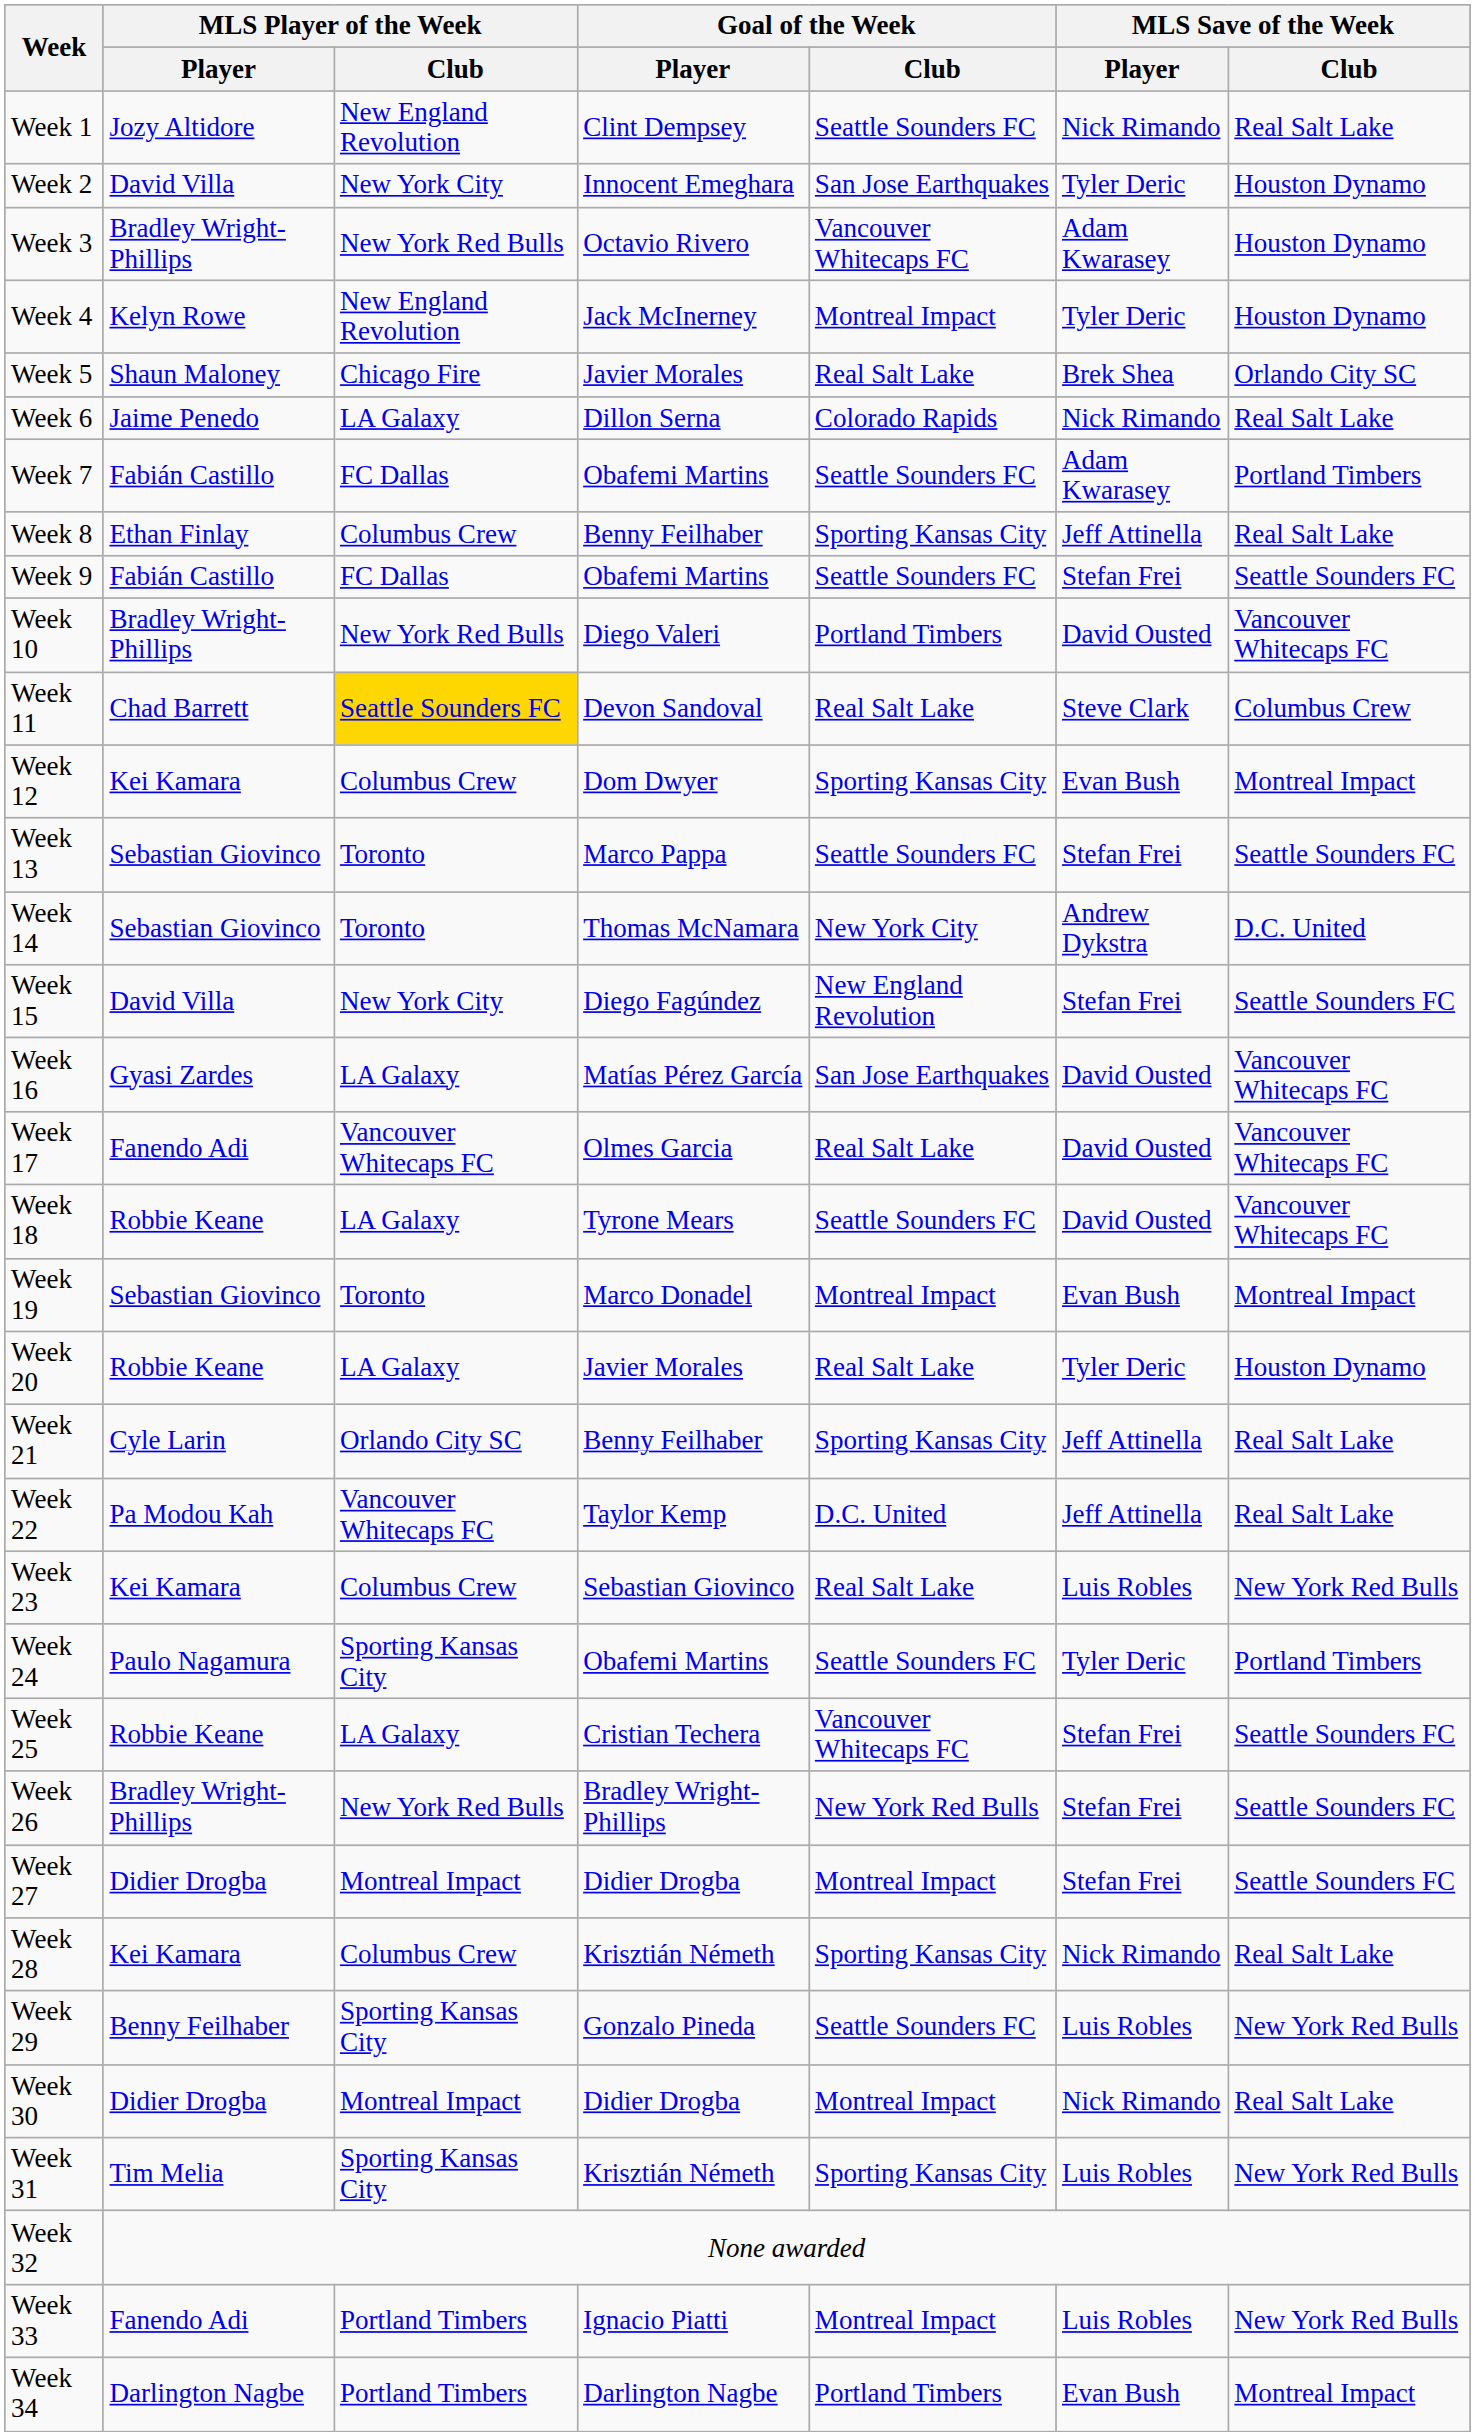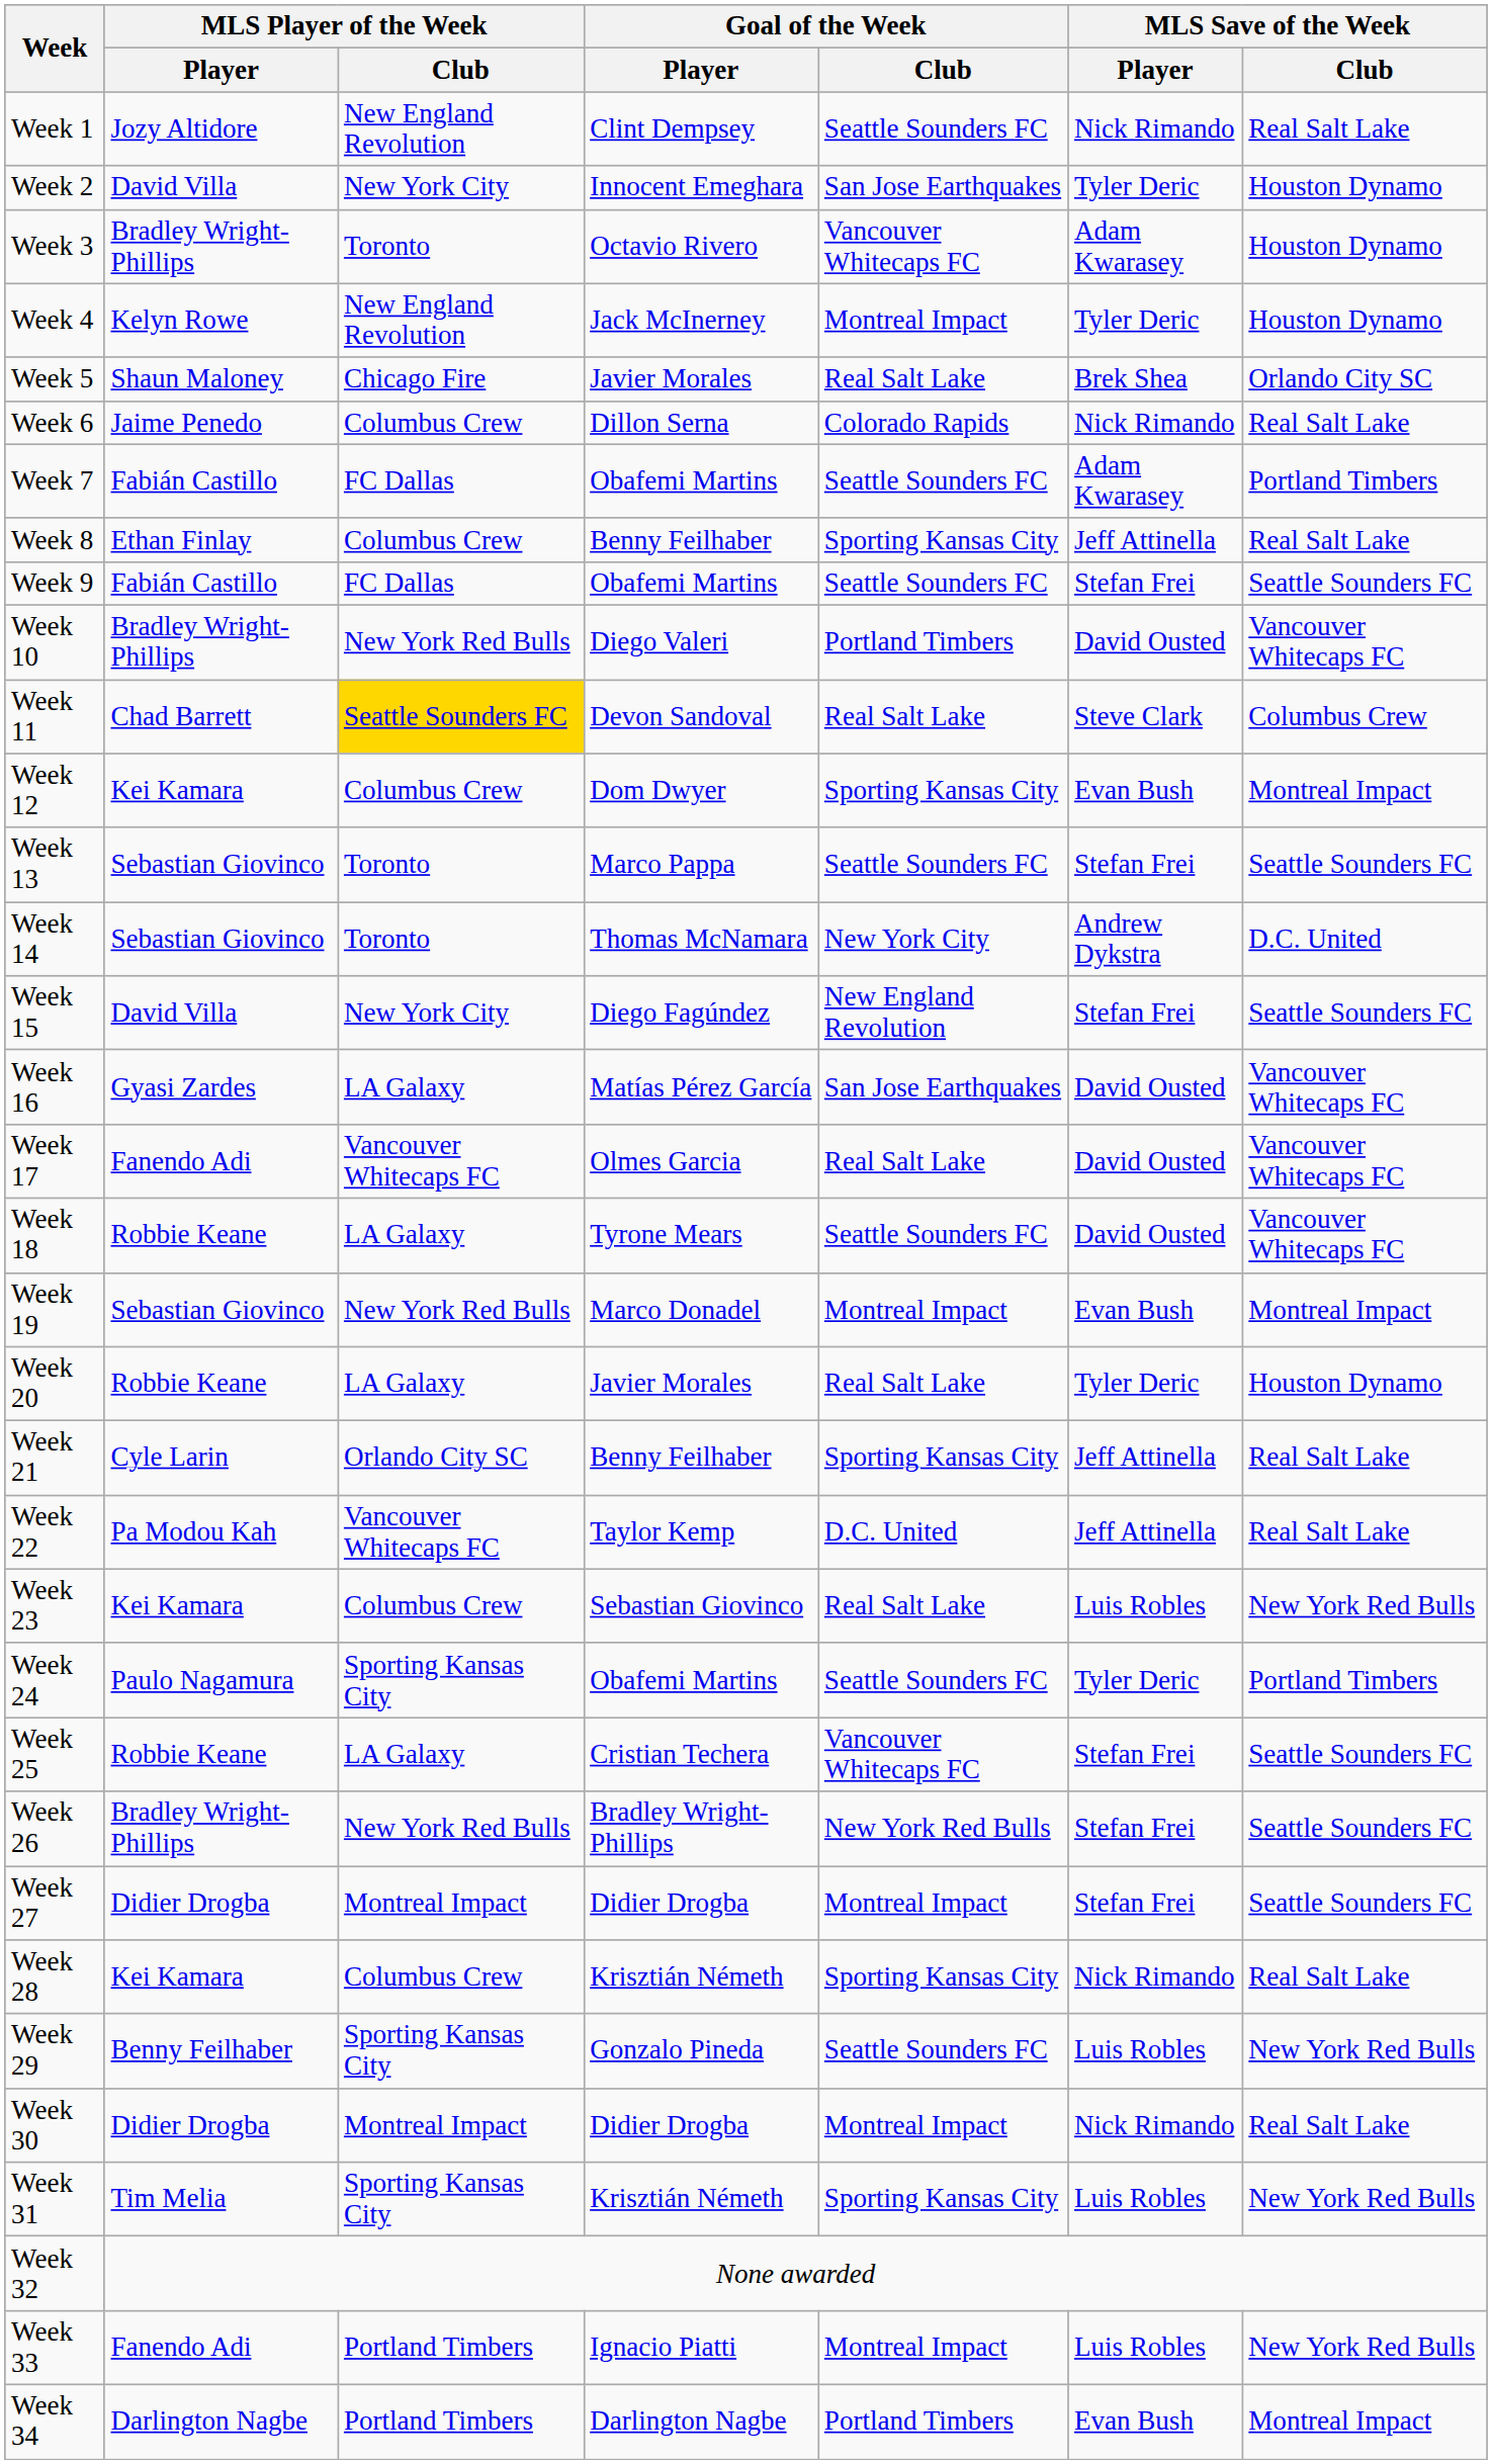Week 3 | MLS Player of the Week / Club: New York Red Bulls -> Toronto
Week 6 | MLS Player of the Week / Club: LA Galaxy -> Columbus Crew
Week 19 | MLS Player of the Week / Club: Toronto -> New York Red Bulls
